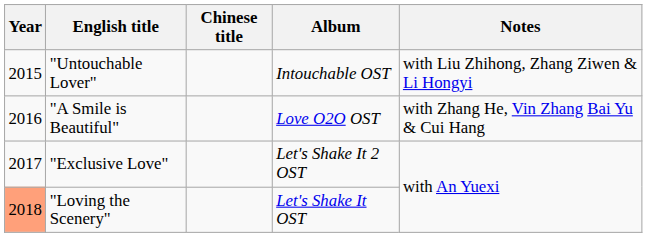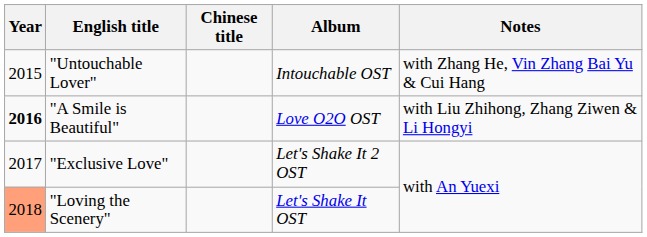"Untouchable Lover" | Notes: with Liu Zhihong, Zhang Ziwen & Li Hongyi -> with Zhang He, Vin Zhang Bai Yu & Cui Hang
"A Smile is Beautiful" | Year: normal -> bold
"A Smile is Beautiful" | Notes: with Zhang He, Vin Zhang Bai Yu & Cui Hang -> with Liu Zhihong, Zhang Ziwen & Li Hongyi
